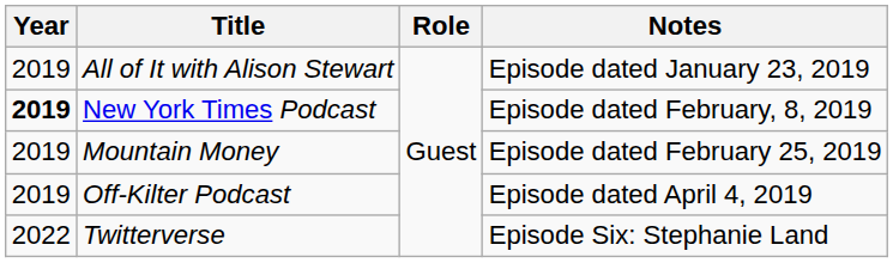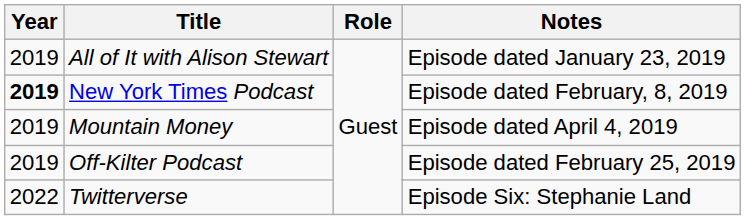Mountain Money | Notes: Episode dated February 25, 2019 -> Episode dated April 4, 2019
Off-Kilter Podcast | Notes: Episode dated April 4, 2019 -> Episode dated February 25, 2019
